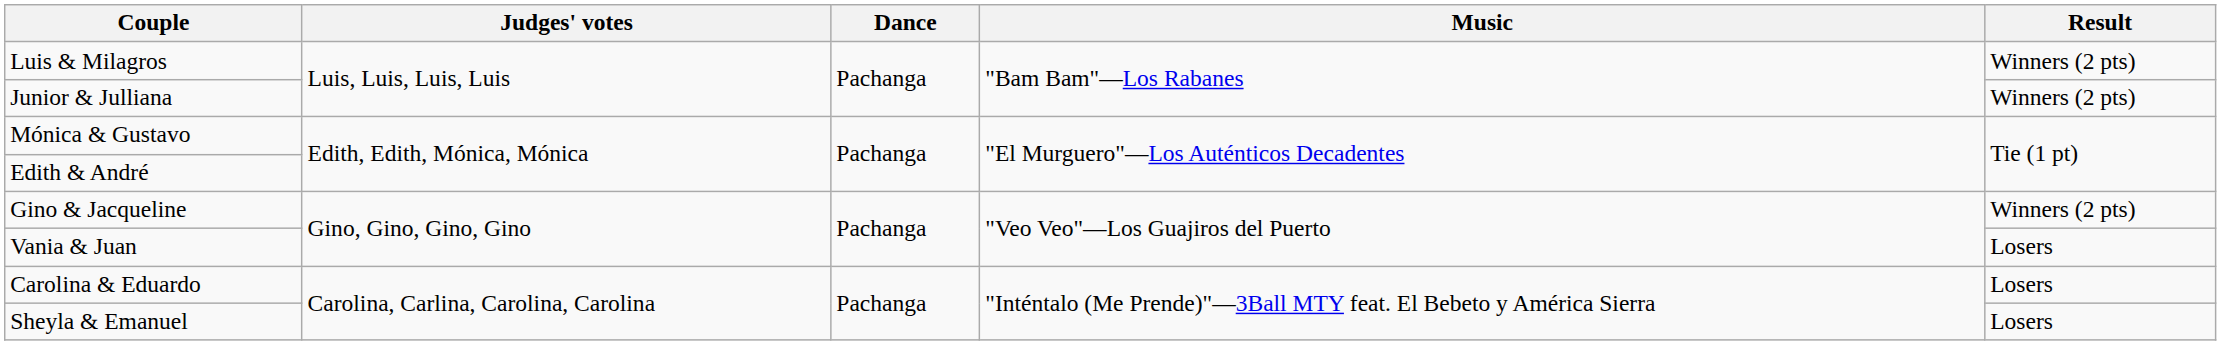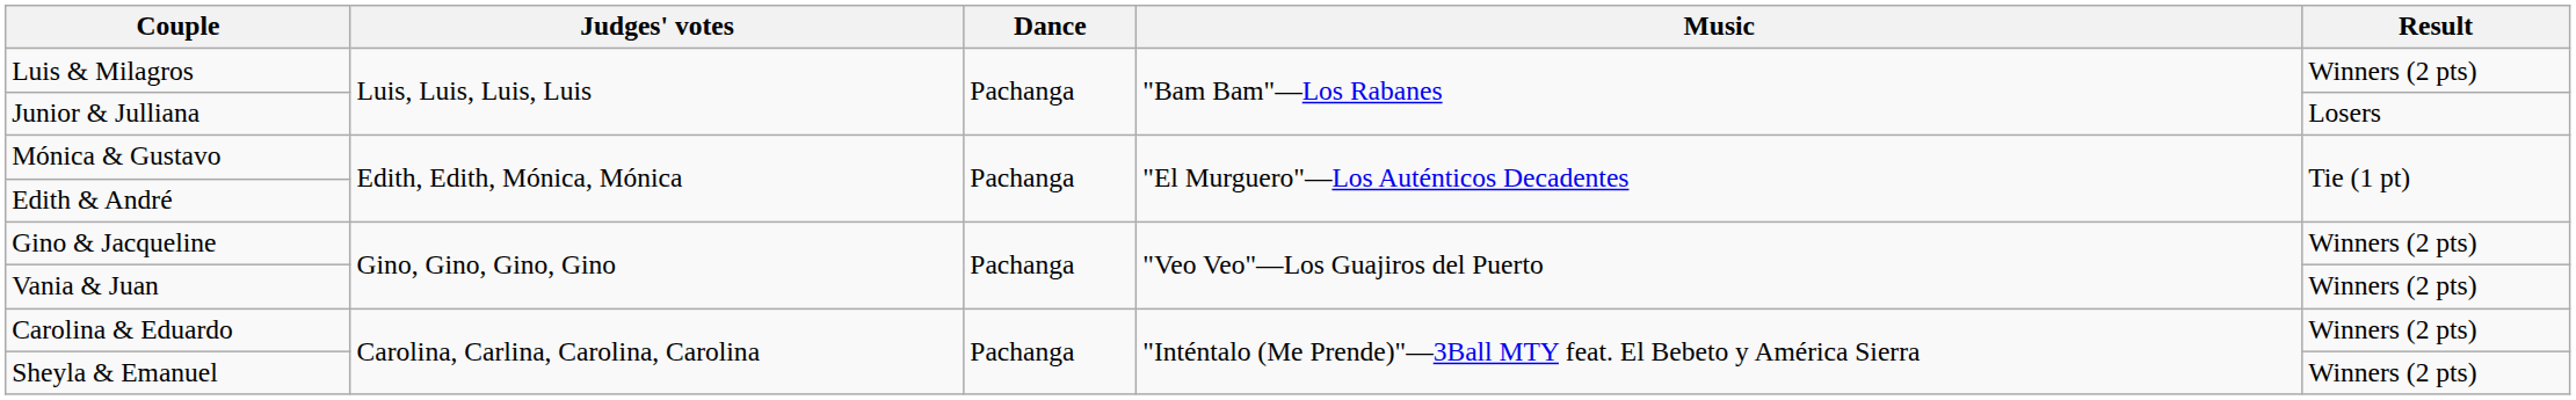Junior & Julliana | Result: Winners (2 pts) -> Losers
Vania & Juan | Result: Losers -> Winners (2 pts)
Carolina & Eduardo | Result: Losers -> Winners (2 pts)
Sheyla & Emanuel | Result: Losers -> Winners (2 pts)
